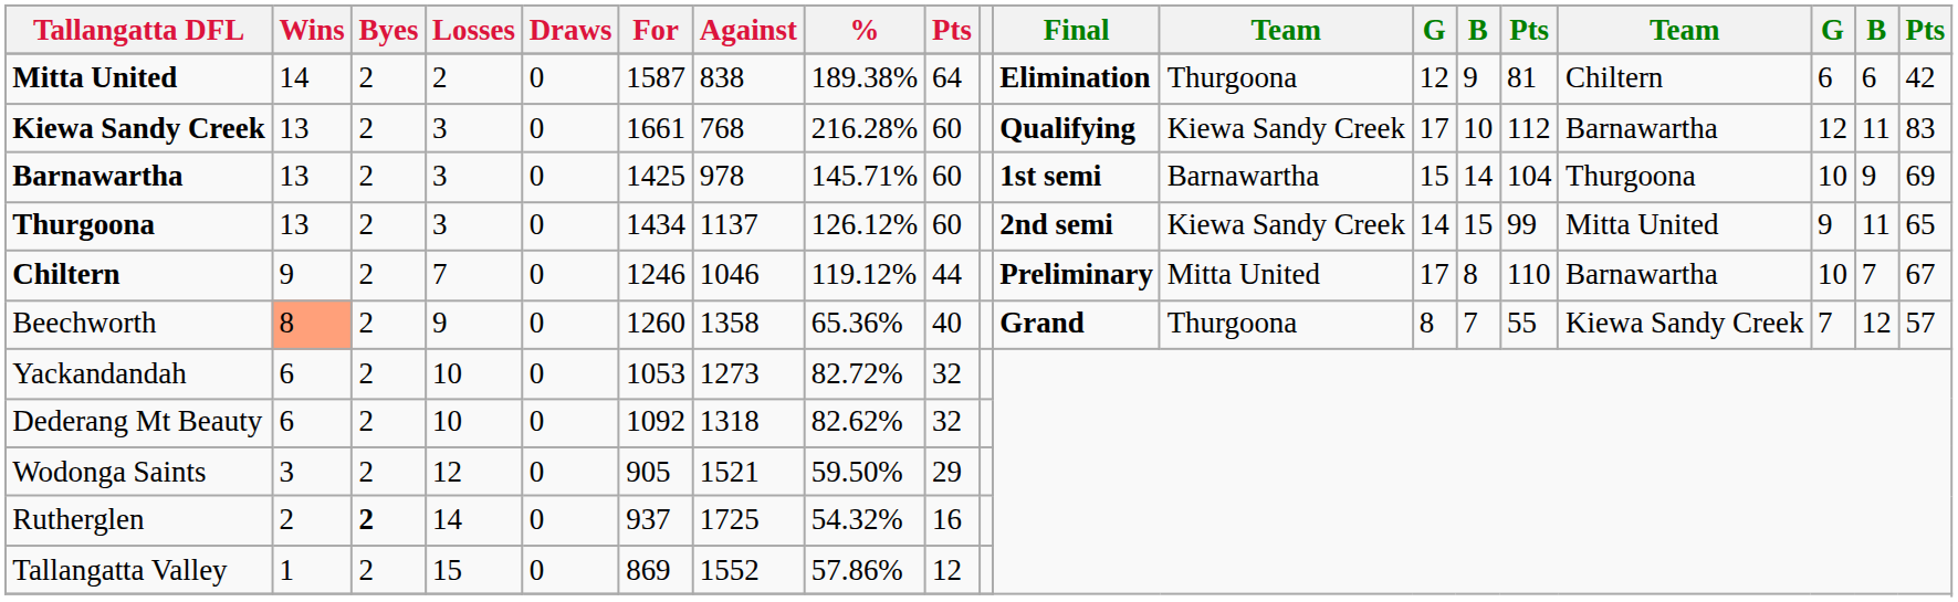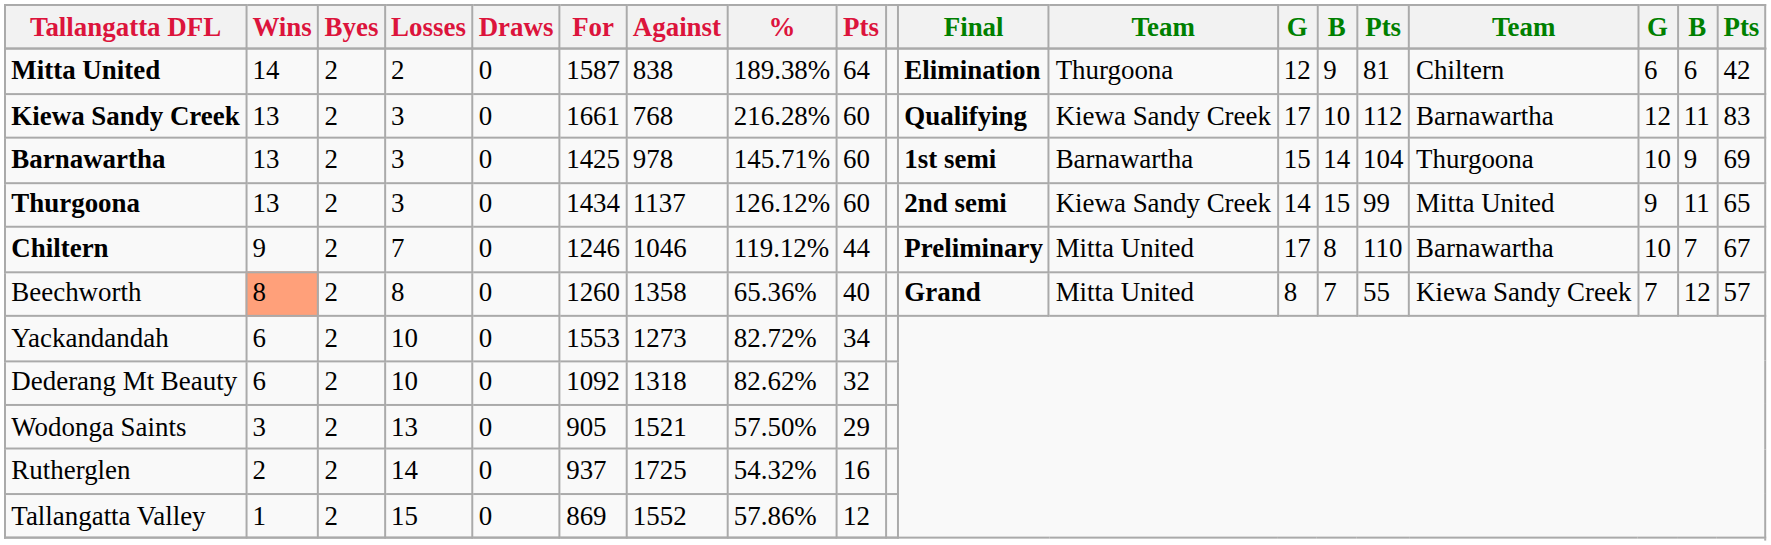Beechworth | Losses: 9 -> 8
Beechworth | column 12: Thurgoona -> Mitta United
Yackandandah | For: 1053 -> 1553
Yackandandah | column 9: 32 -> 34
Wodonga Saints | Losses: 12 -> 13
Wodonga Saints | %: 59.50% -> 57.50%
Rutherglen | Byes: bold -> normal
